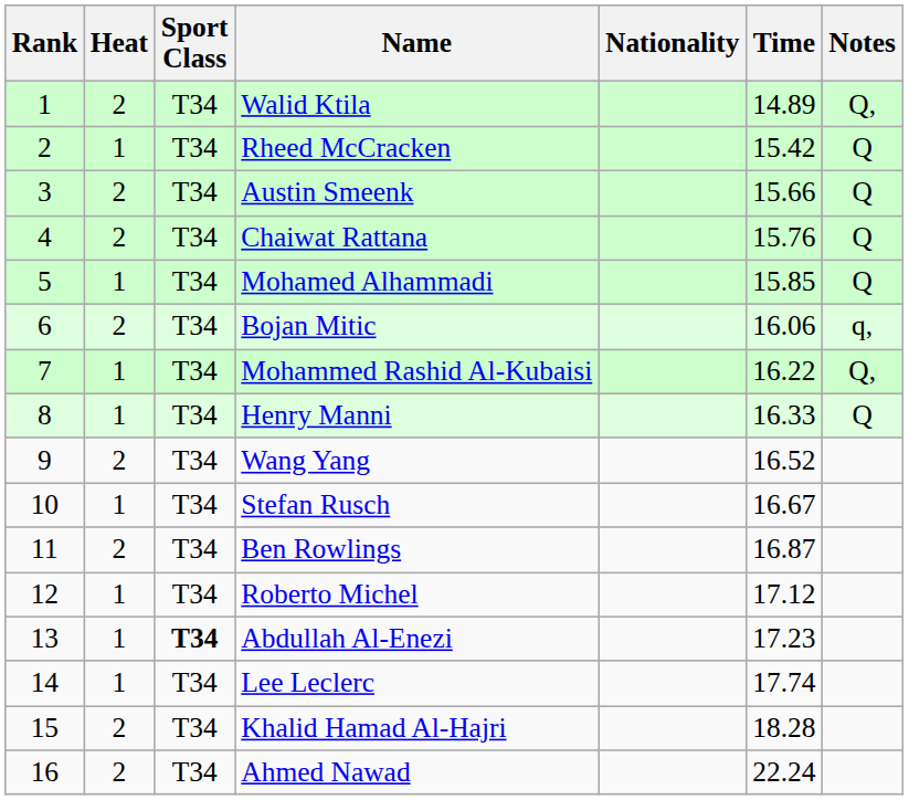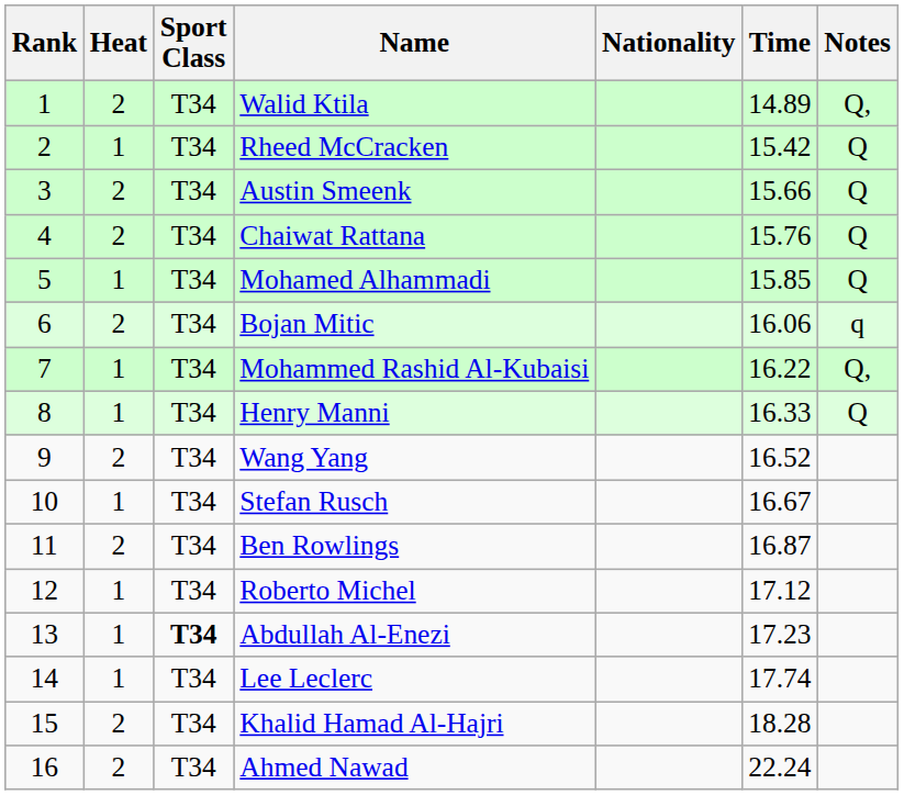Bojan Mitic | Notes: q, -> q
